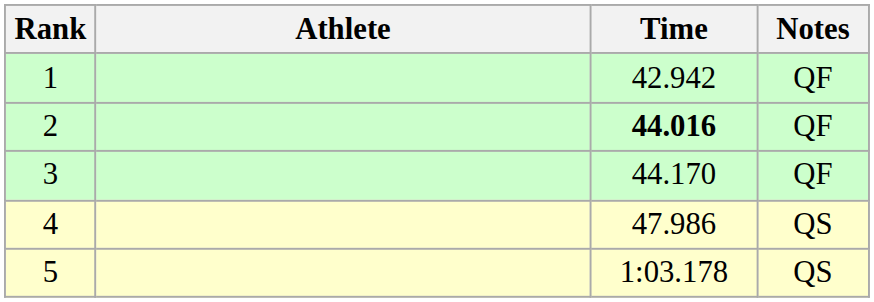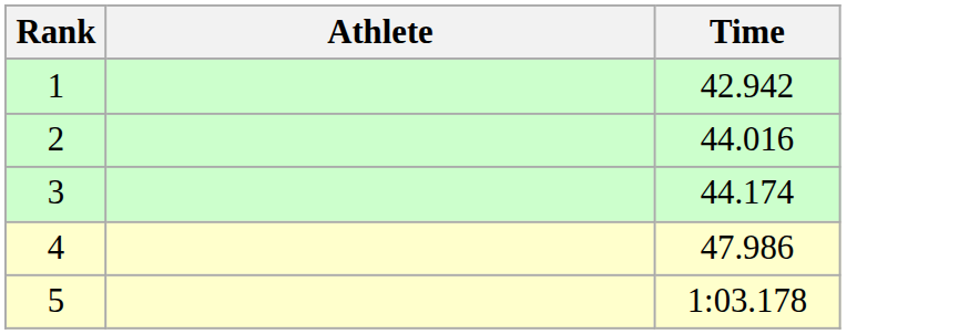- column: Notes | QF | QF | QF | QS | QS
2 | Time: bold -> normal
3 | Time: 44.170 -> 44.174
